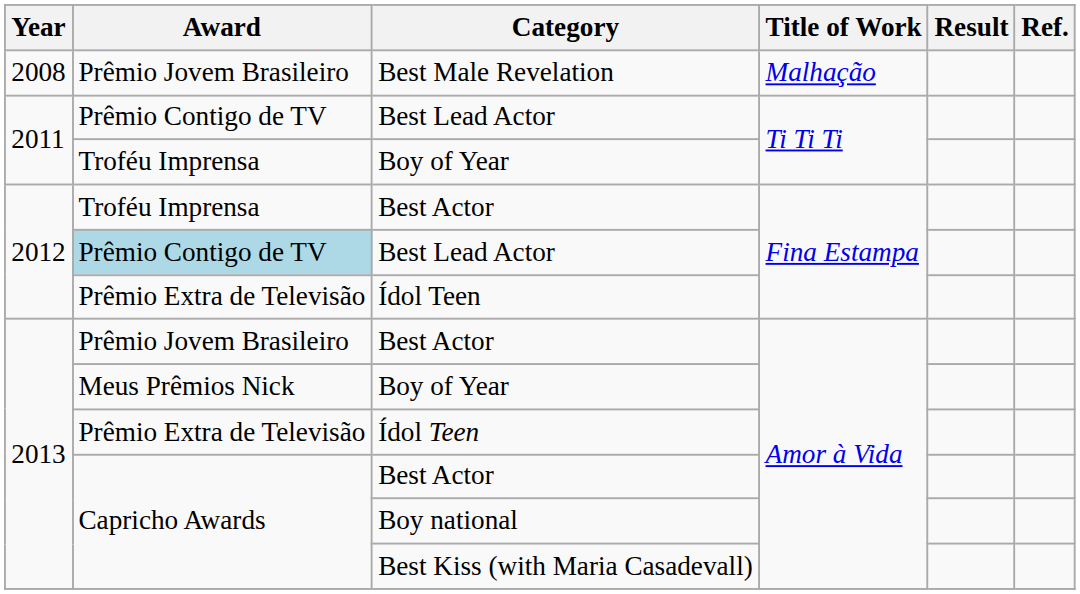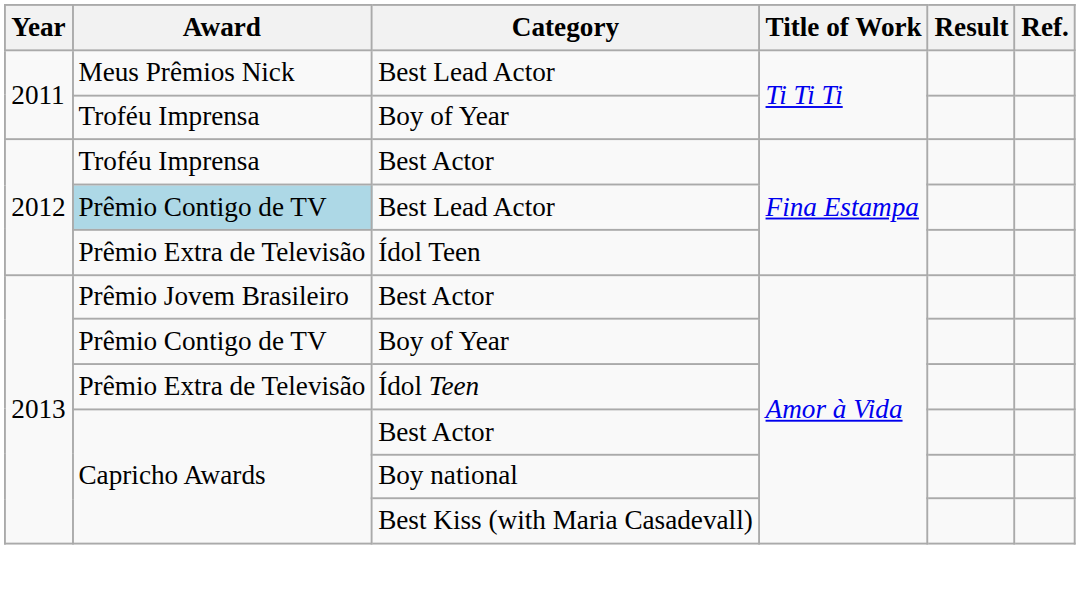- row: 2008 | Prêmio Jovem Brasileiro | Best Male Revelation | Malhação
2011 / Best Lead Actor | Award: Prêmio Contigo de TV -> Meus Prêmios Nick
2013 / Boy of Year | Award: Meus Prêmios Nick -> Prêmio Contigo de TV
